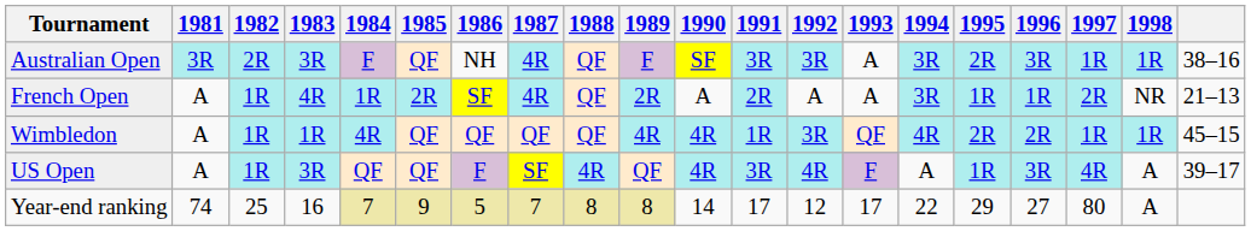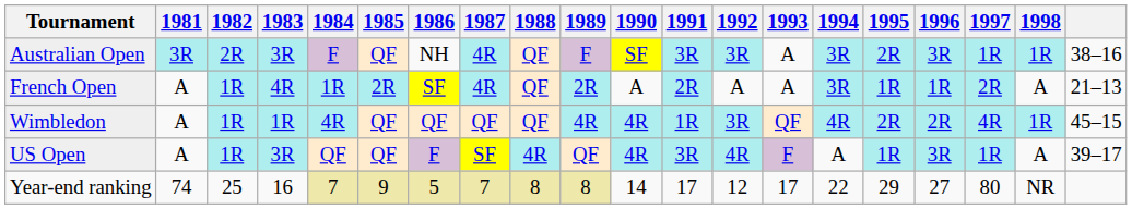French Open | 1998: NR -> A
Wimbledon | 1997: 1R -> 4R
US Open | 1997: 4R -> 1R
Year-end ranking | 1998: A -> NR
